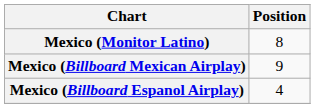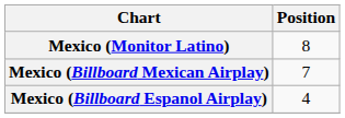Mexico (Billboard Mexican Airplay) | Position: 9 -> 7
